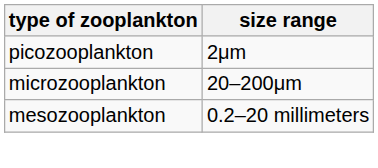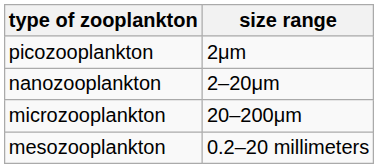+ row: nanozooplankton | 2–20μm
